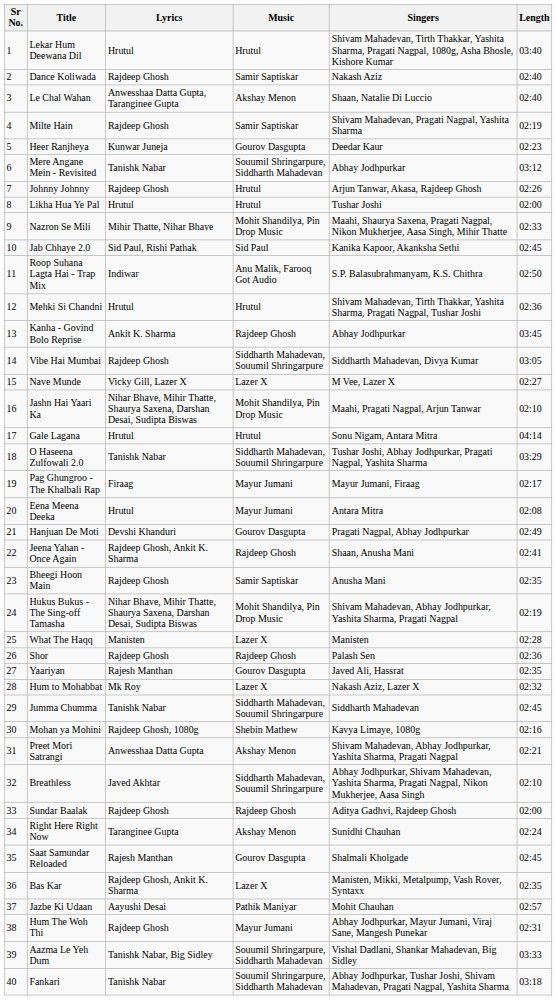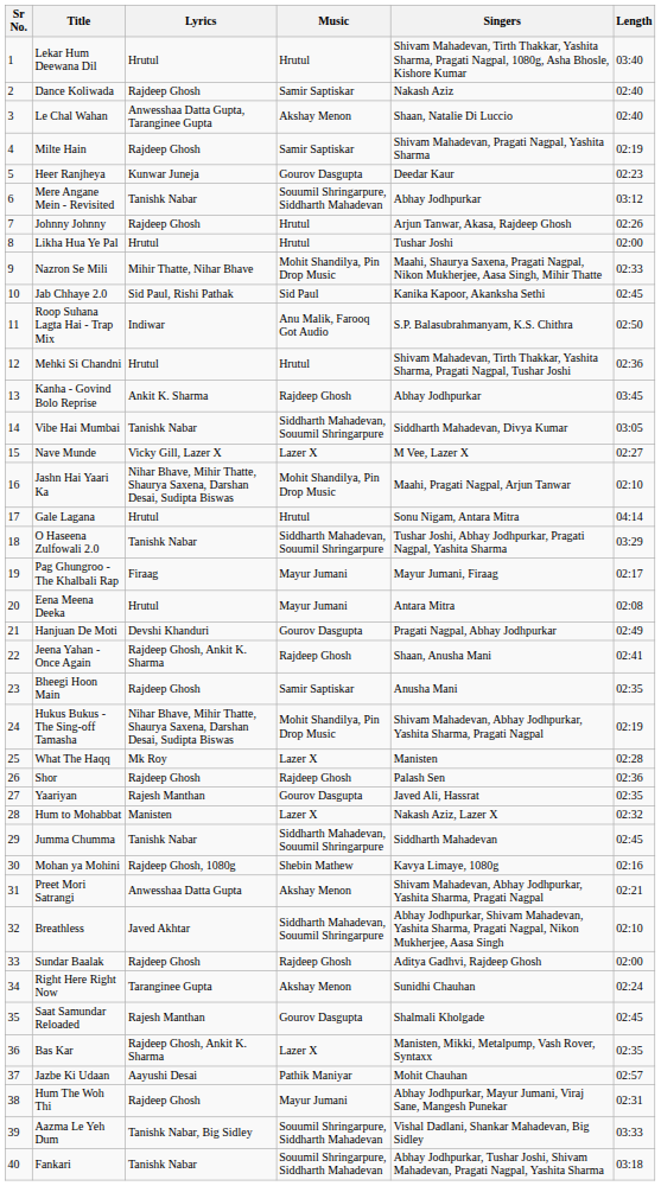Vibe Hai Mumbai | Lyrics: Rajdeep Ghosh -> Tanishk Nabar
What The Haqq | Lyrics: Manisten -> Mk Roy
Hum to Mohabbat | Lyrics: Mk Roy -> Manisten
